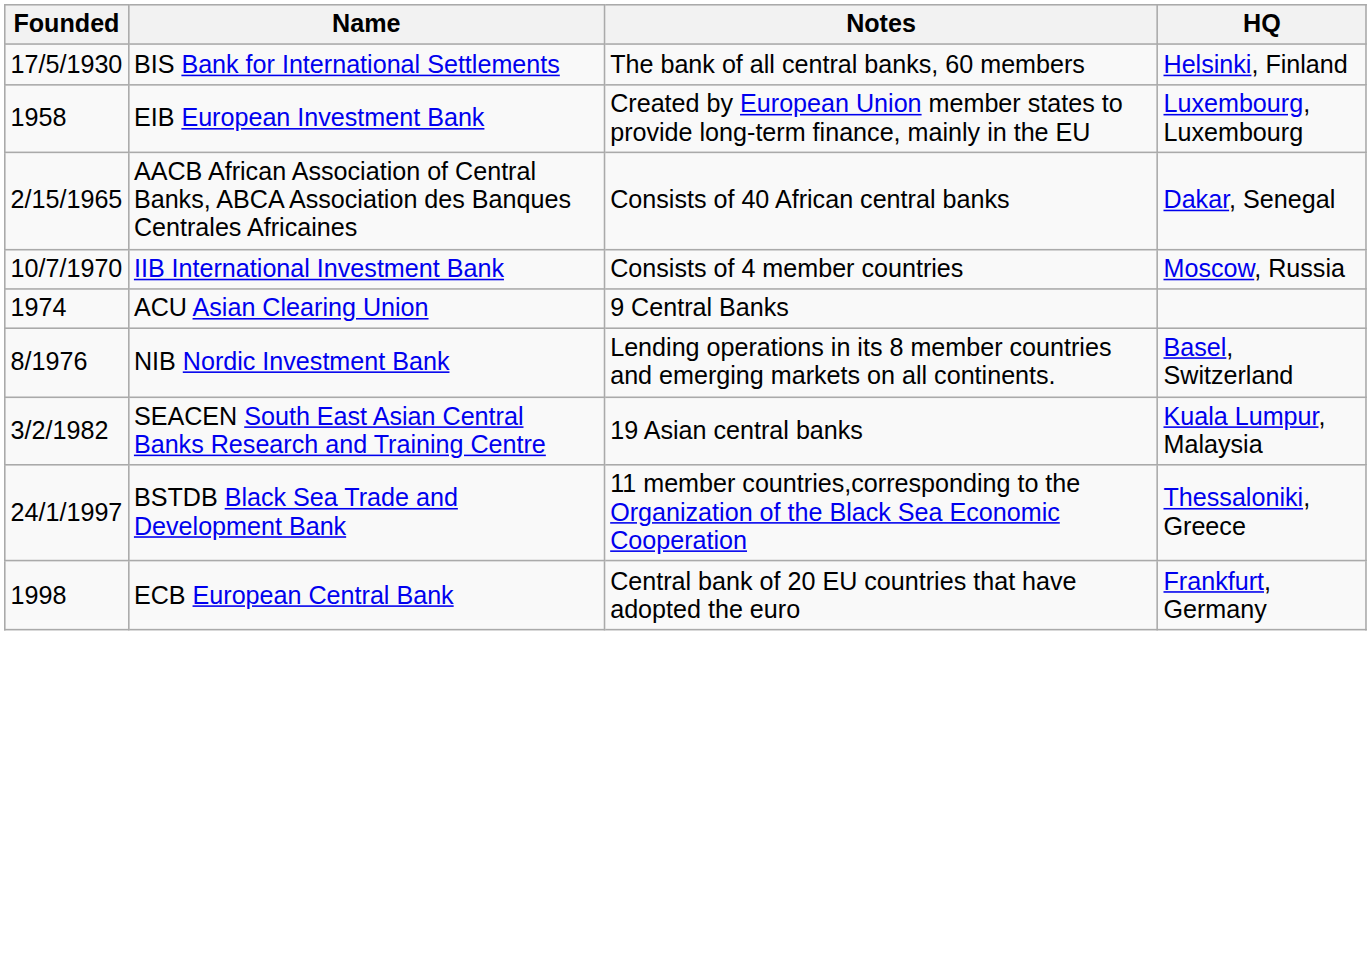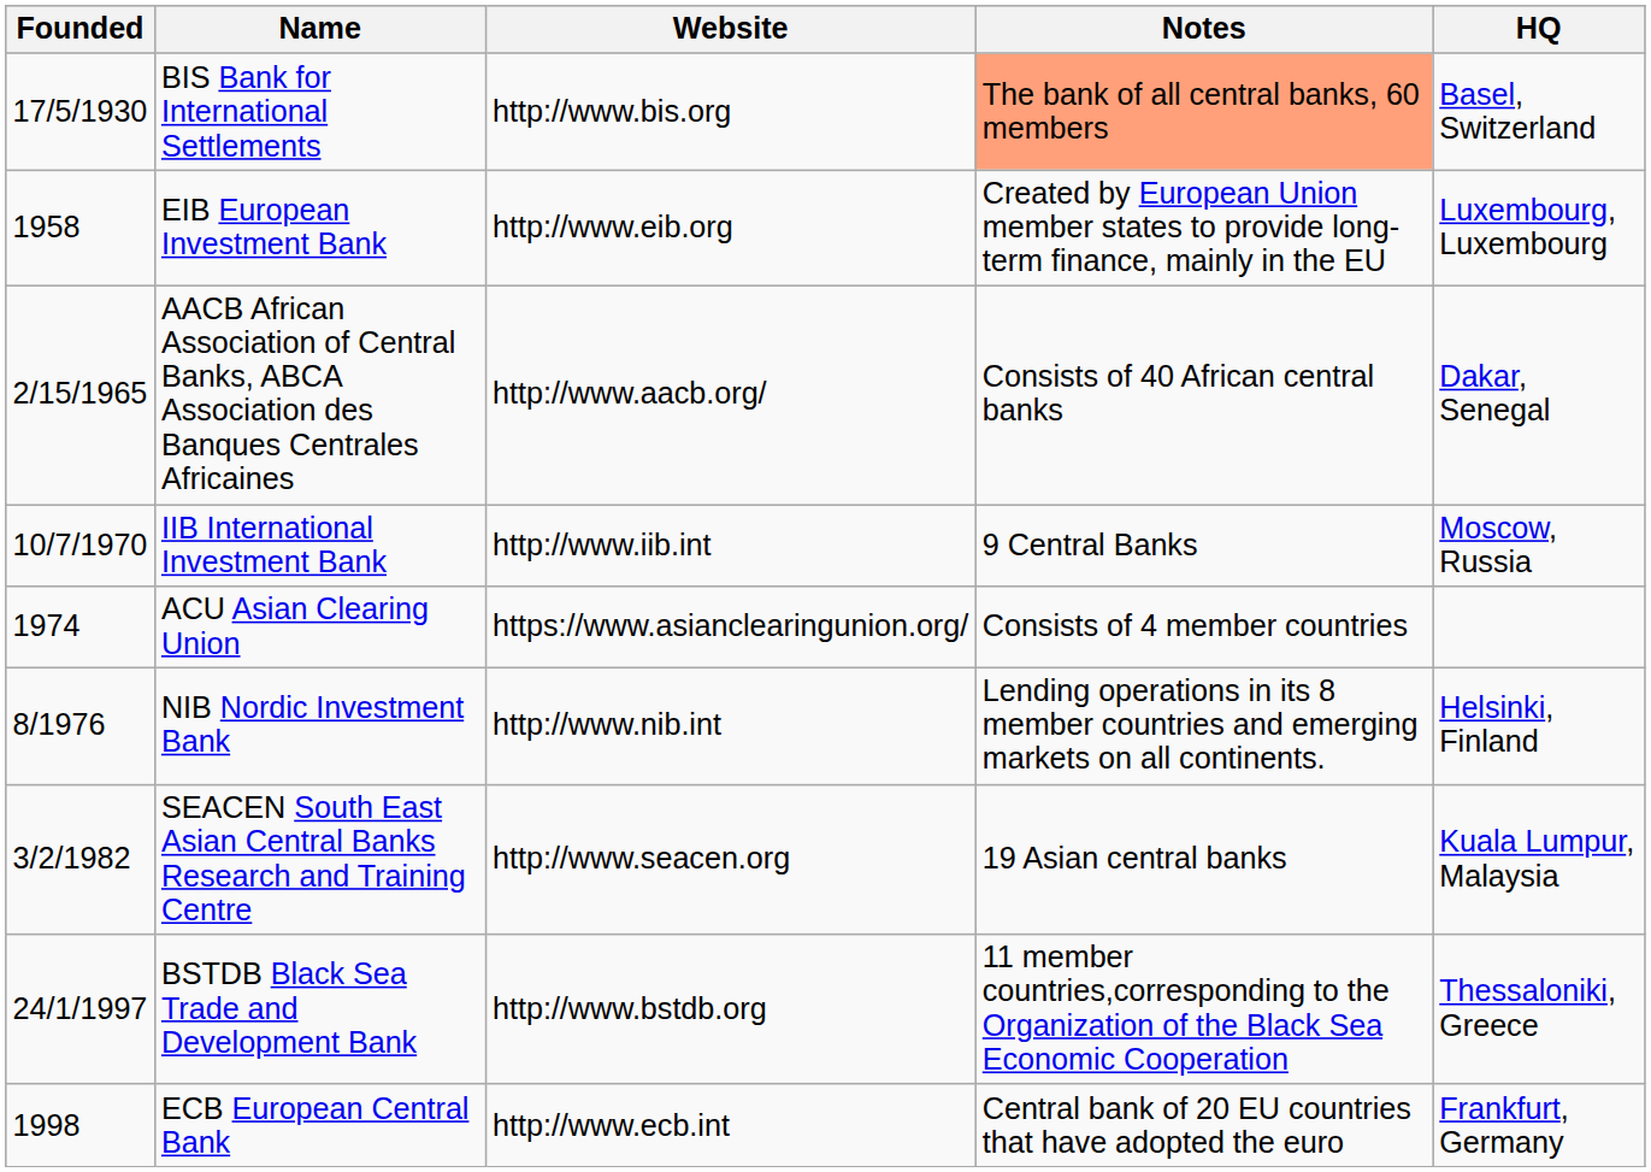+ column: Website | http://www.bis.org | http://www.eib.org | http://www.aacb.org/ | http://www.iib.int | https://www.asianclearingunion.org/ | http://www.nib.int | http://www.seacen.org | http://www.bstdb.org | http://www.ecb.int
BIS Bank for International Settlements | Notes: no background -> lightsalmon background
BIS Bank for International Settlements | HQ: Helsinki, Finland -> Basel, Switzerland
IIB International Investment Bank | Notes: Consists of 4 member countries -> 9 Central Banks
ACU Asian Clearing Union | Notes: 9 Central Banks -> Consists of 4 member countries
NIB Nordic Investment Bank | HQ: Basel, Switzerland -> Helsinki, Finland
